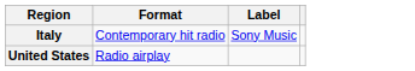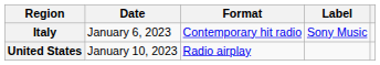+ column: Date | January 6, 2023 | January 10, 2023
